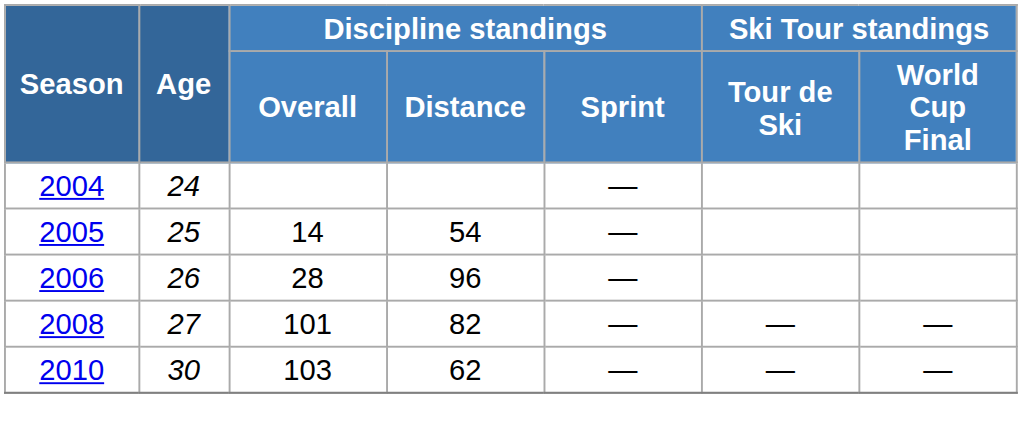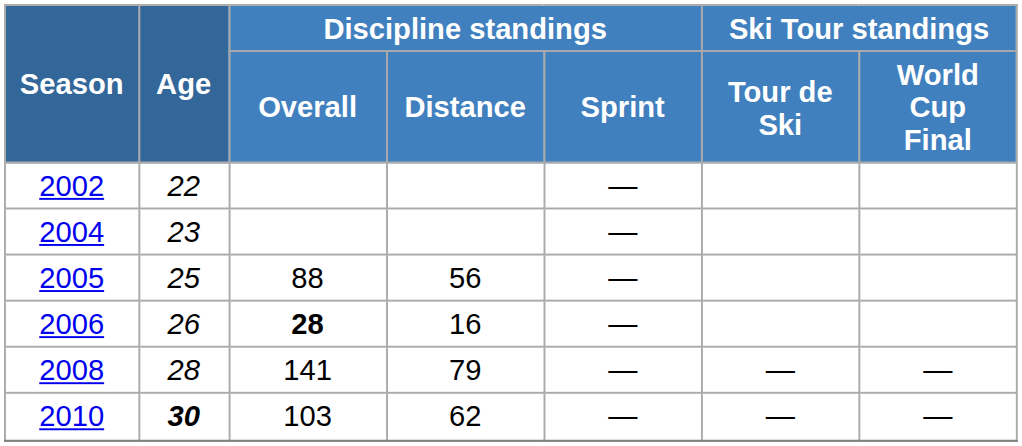+ row: 2002 | 22 | —
2004 | Age: 24 -> 23
2005 | Discipline standings / Overall: 14 -> 88
2005 | Discipline standings / Distance: 54 -> 56
2006 | Discipline standings / Overall: normal -> bold
2006 | Discipline standings / Distance: 96 -> 16
2008 | Age: 27 -> 28
2008 | Discipline standings / Overall: 101 -> 141
2008 | Discipline standings / Distance: 82 -> 79
2010 | Age: normal -> bold
